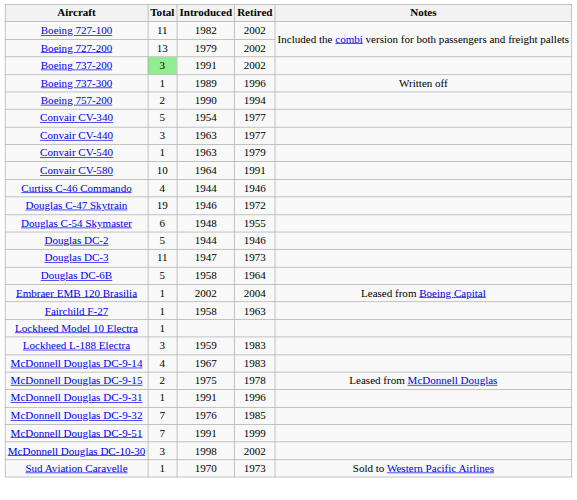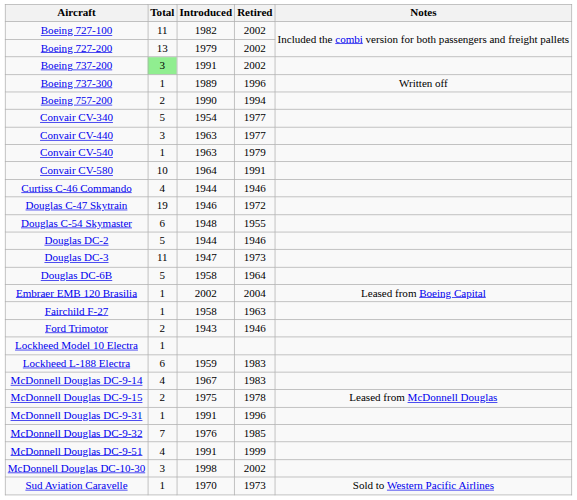+ row: Ford Trimotor | 2 | 1943 | 1946
Lockheed L-188 Electra | Total: 3 -> 6
McDonnell Douglas DC-9-51 | Total: 7 -> 4
